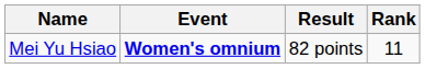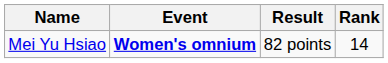Mei Yu Hsiao | Rank: 11 -> 14
